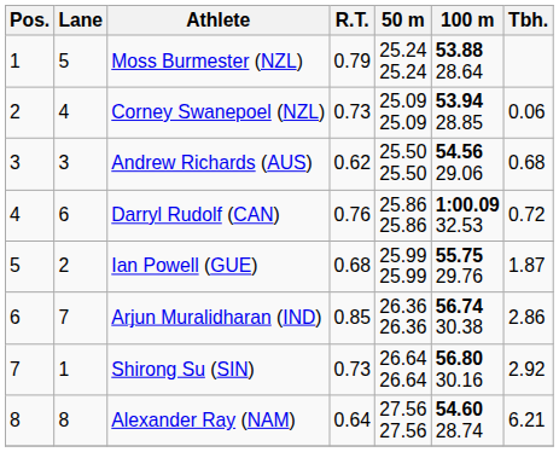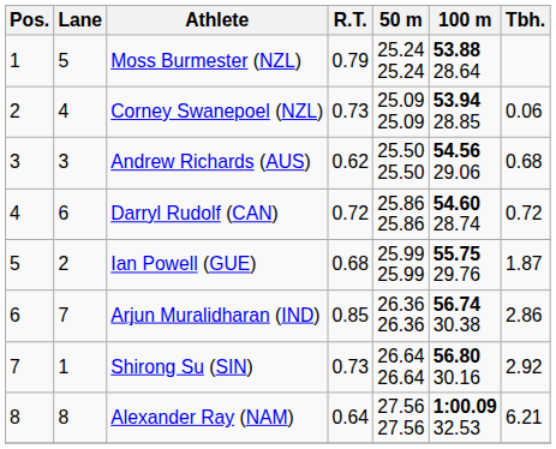Darryl Rudolf (CAN) | R.T.: 0.76 -> 0.72
Darryl Rudolf (CAN) | 100 m: 1:00.09 32.53 -> 54.60 28.74
Alexander Ray (NAM) | 100 m: 54.60 28.74 -> 1:00.09 32.53
